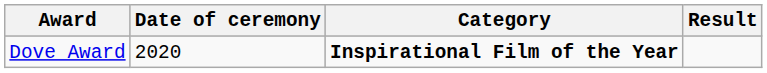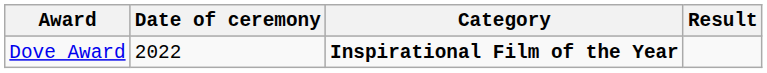Dove Award | Date of ceremony: 2020 -> 2022
